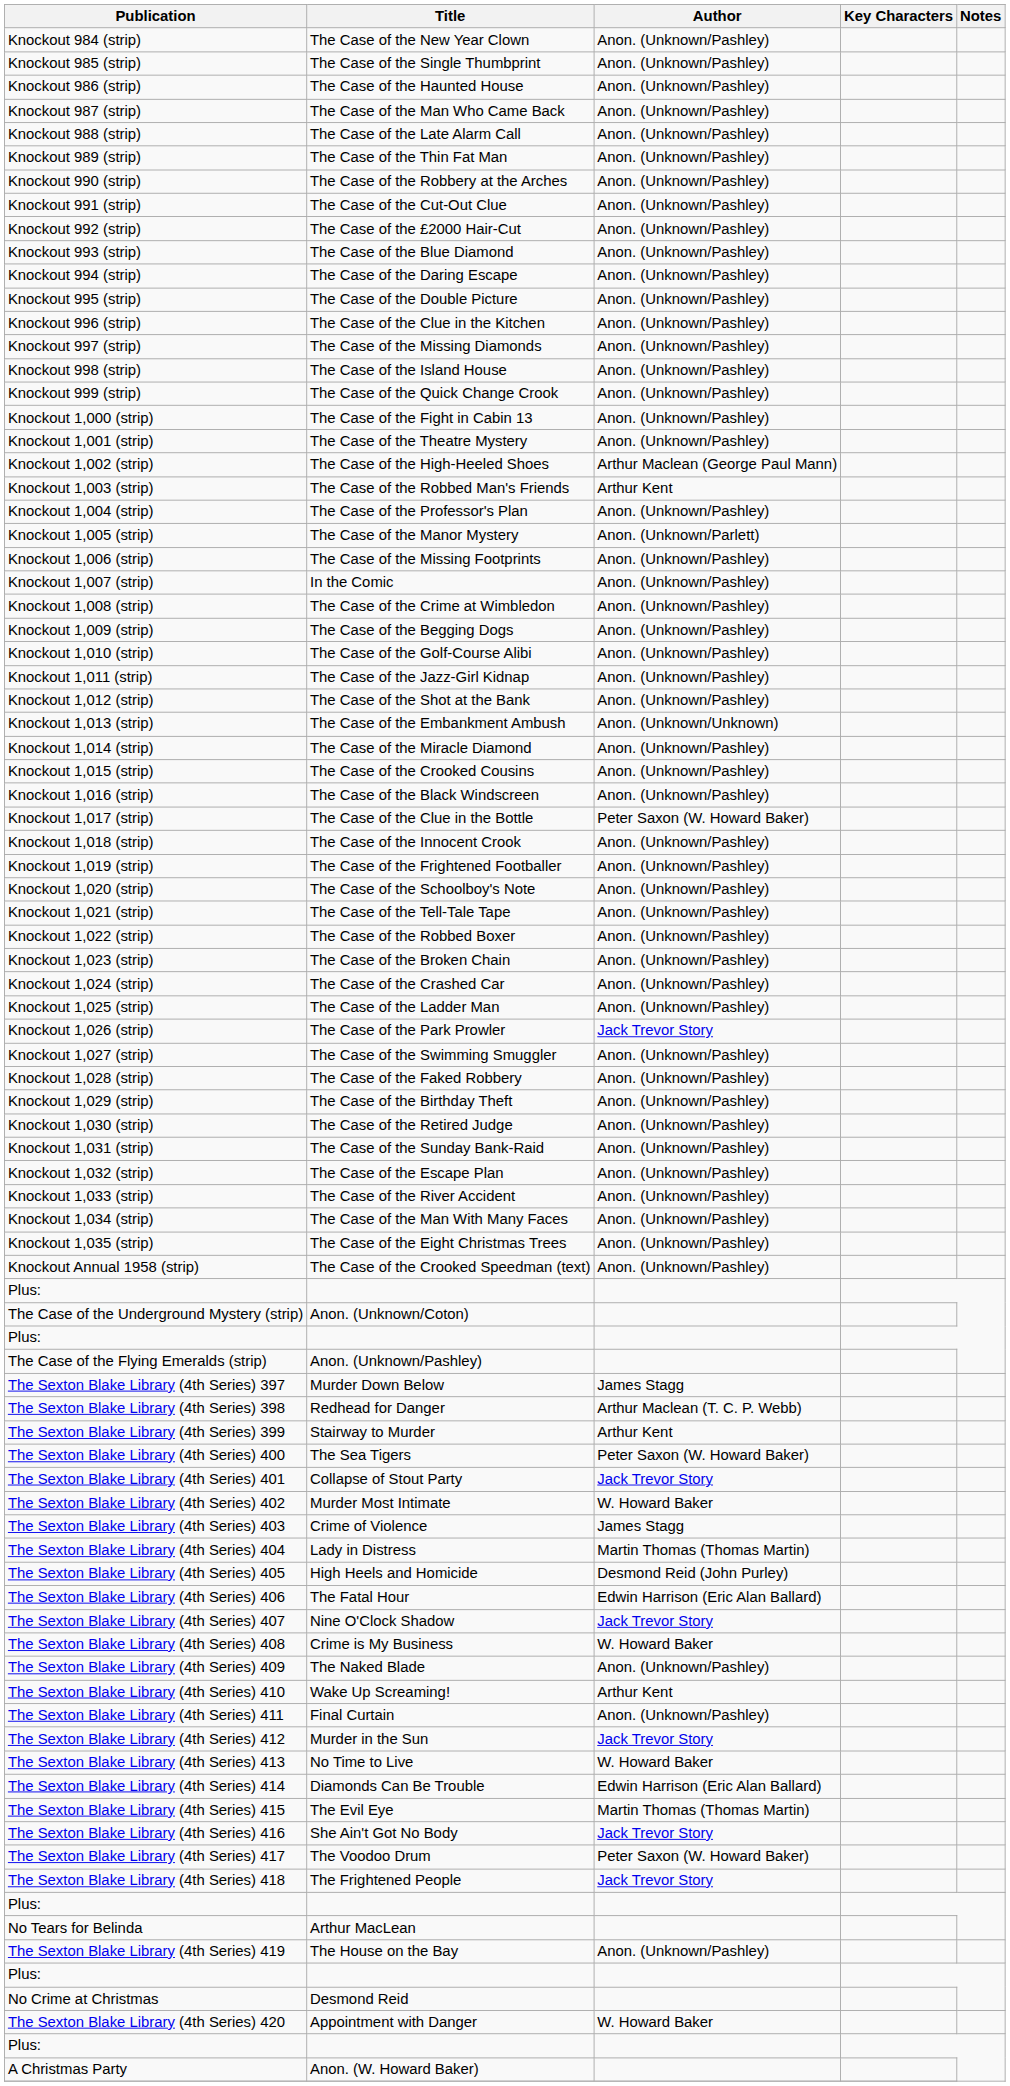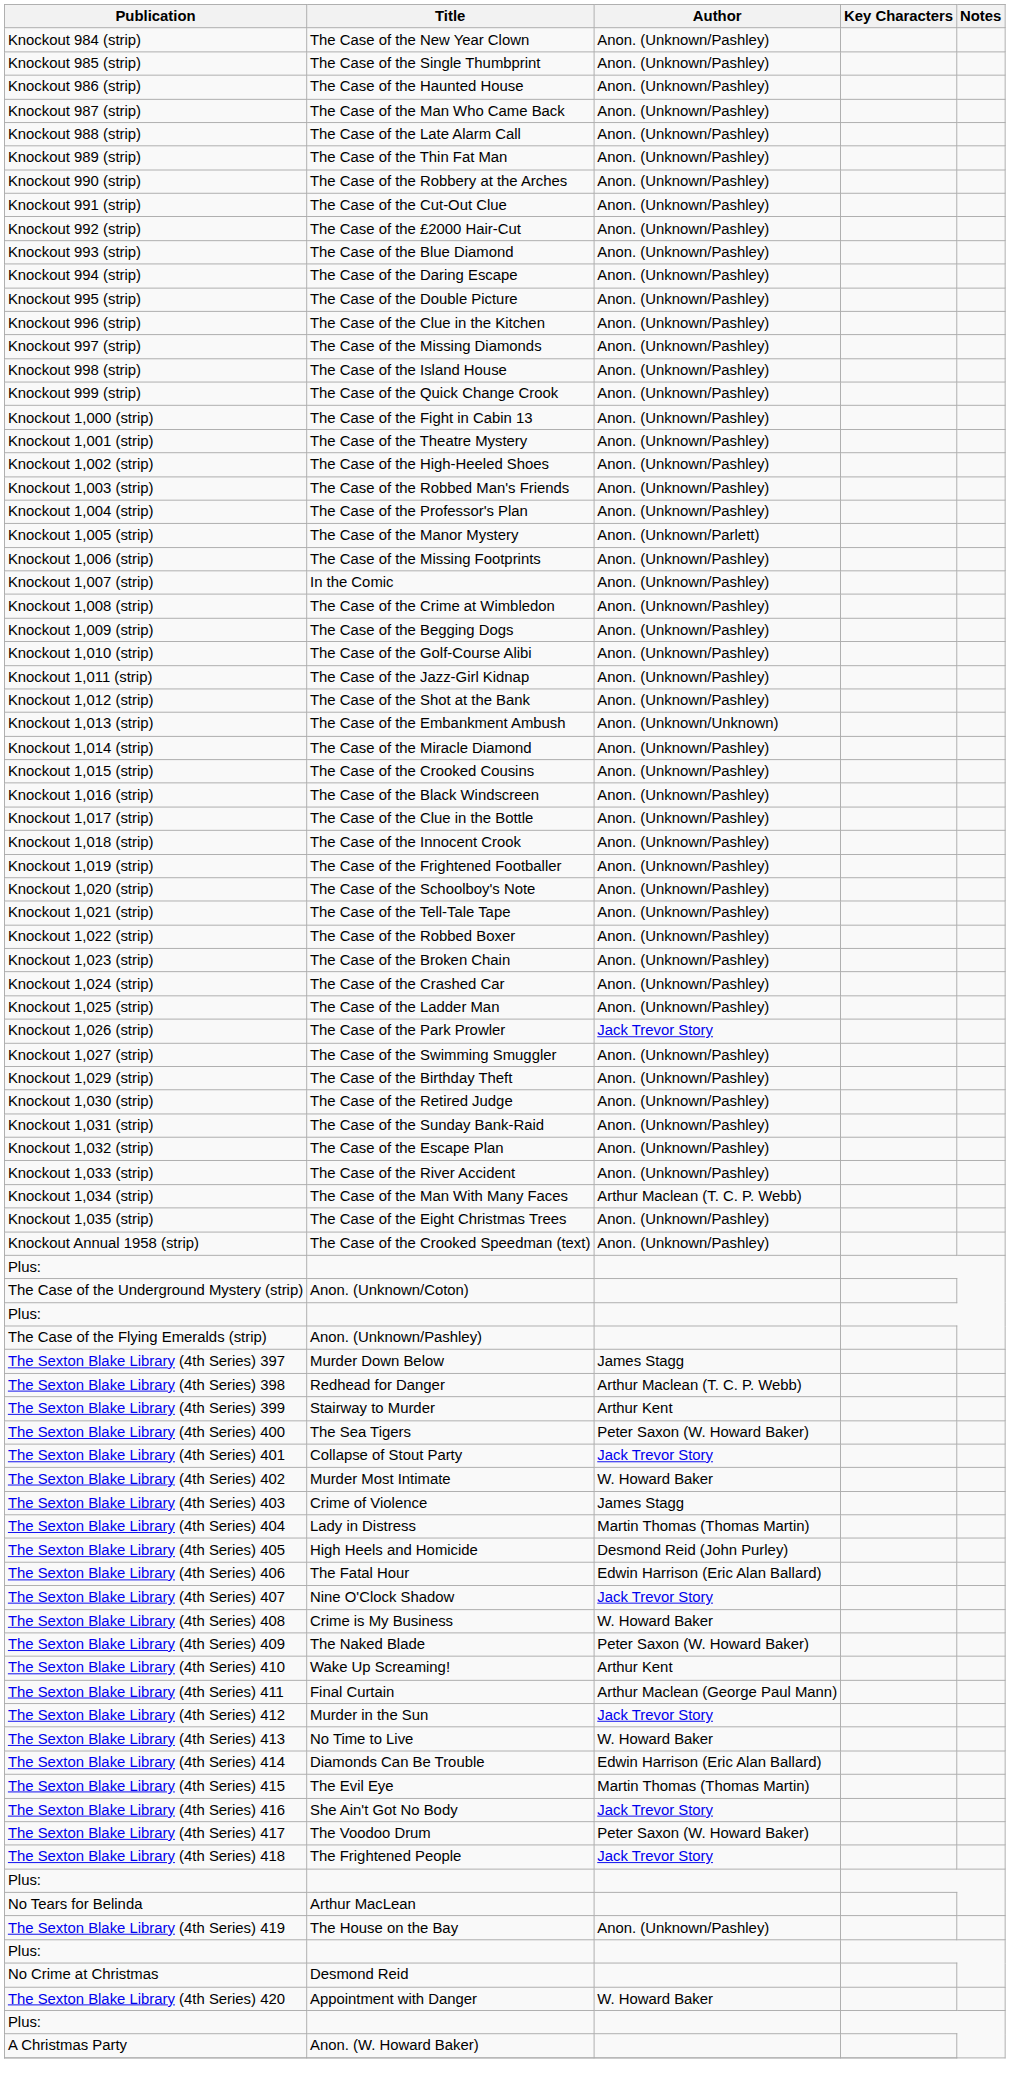Knockout 1,002 (strip) | Author: Arthur Maclean (George Paul Mann) -> Anon. (Unknown/Pashley)
Knockout 1,003 (strip) | Author: Arthur Kent -> Anon. (Unknown/Pashley)
Knockout 1,017 (strip) | Author: Peter Saxon (W. Howard Baker) -> Anon. (Unknown/Pashley)
- row: Knockout 1,028 (strip) | The Case of the Faked Robbery | Anon. (Unknown/Pashley)
Knockout 1,034 (strip) | Author: Anon. (Unknown/Pashley) -> Arthur Maclean (T. C. P. Webb)
The Sexton Blake Library (4th Series) 409 | Author: Anon. (Unknown/Pashley) -> Peter Saxon (W. Howard Baker)
The Sexton Blake Library (4th Series) 411 | Author: Anon. (Unknown/Pashley) -> Arthur Maclean (George Paul Mann)
